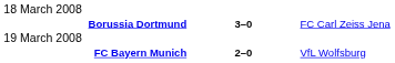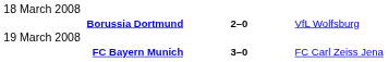Borussia Dortmund | column 2: 3–0 -> 2–0
Borussia Dortmund | column 3: FC Carl Zeiss Jena -> VfL Wolfsburg
FC Bayern Munich | column 2: 2–0 -> 3–0
FC Bayern Munich | column 3: VfL Wolfsburg -> FC Carl Zeiss Jena
